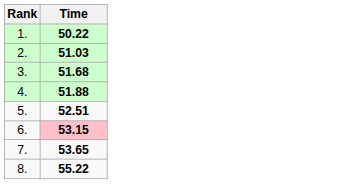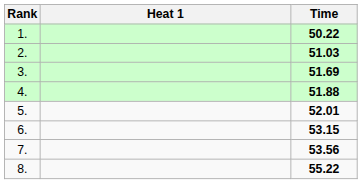+ column: Heat 1
3. | Time: 51.68 -> 51.69
5. | Time: 52.51 -> 52.01
6. | Time: pink background -> no background
7. | Time: 53.65 -> 53.56
